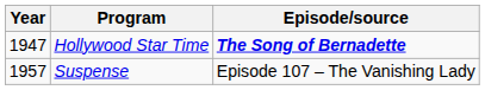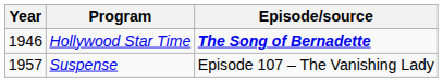Hollywood Star Time | Year: 1947 -> 1946
